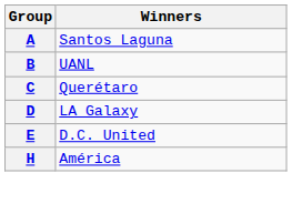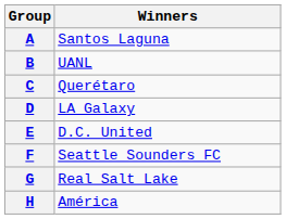+ row: F | Seattle Sounders FC
+ row: G | Real Salt Lake
